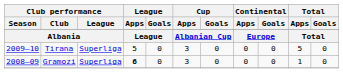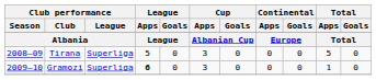Tirana | Club performance / Season: 2009–10 -> 2008–09
Gramozi | Club performance / Season: 2008–09 -> 2009–10
